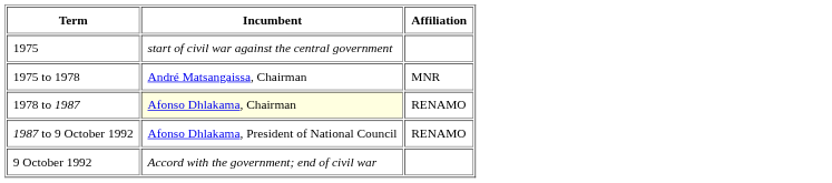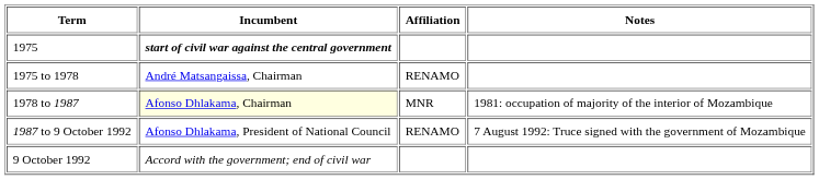+ column: Notes | 1981: occupation of majority of the interior of Mozambique | 7 August 1992: Truce signed with the government of Mozambique
1975 | Incumbent: normal -> bold
1975 to 1978 | Affiliation: MNR -> RENAMO
1978 to 1987 | Affiliation: RENAMO -> MNR
